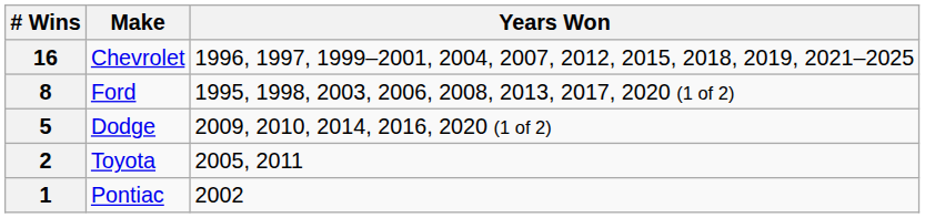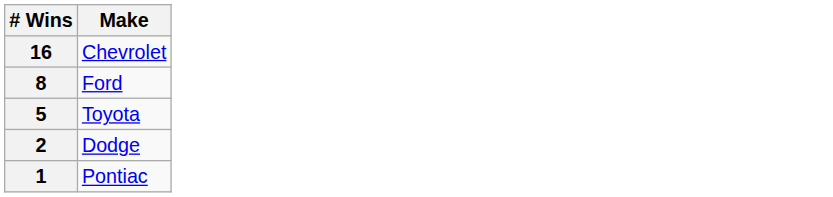- column: Years Won | 1996, 1997, 1999–2001, 2004, 2007, 2012, 2015, 2018, 2019, 2021–2025 | 1995, 1998, 2003, 2006, 2008, 2013, 2017, 2020 (1 of 2) | 2009, 2010, 2014, 2016, 2020 (1 of 2) | 2005, 2011 | 2002
5 | Make: Dodge -> Toyota
2 | Make: Toyota -> Dodge
